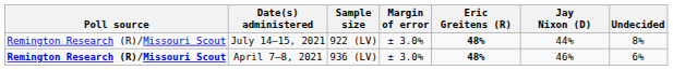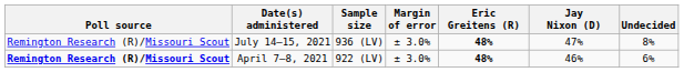July 14–15, 2021 | Sample size: 922 (LV) -> 936 (LV)
July 14–15, 2021 | Jay Nixon (D): 44% -> 47%
April 7–8, 2021 | Sample size: 936 (LV) -> 922 (LV)
